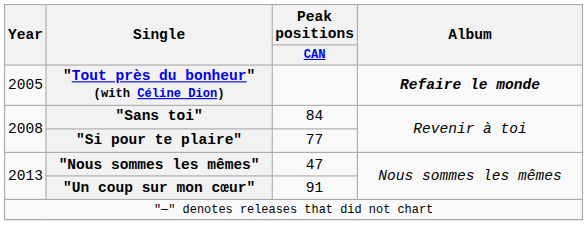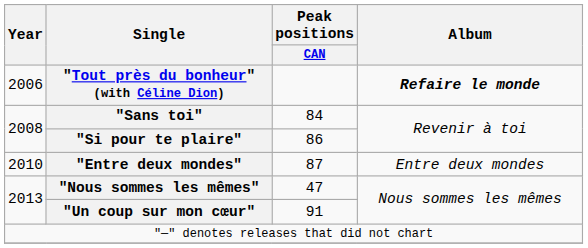"Tout près du bonheur" (with Céline Dion) | Year: 2005 -> 2006
"Si pour te plaire" | Peak positions / CAN: 77 -> 86
+ row: 2010 | "Entre deux mondes" | 87 | Entre deux mondes
